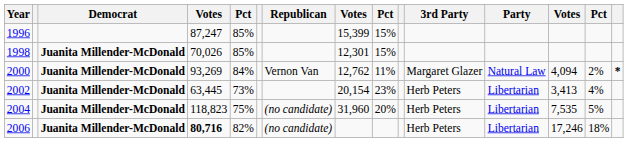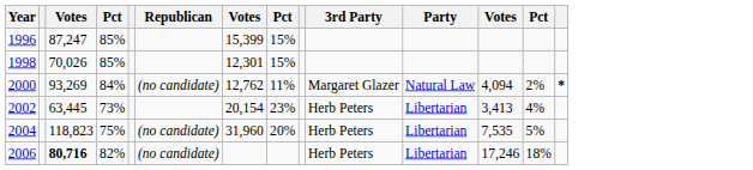- column: Democrat | Juanita Millender-McDonald | Juanita Millender-McDonald | Juanita Millender-McDonald | Juanita Millender-McDonald | Juanita Millender-McDonald
2000 | Republican: Vernon Van -> (no candidate)
